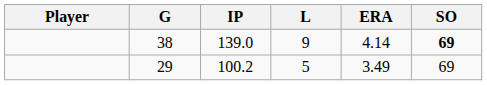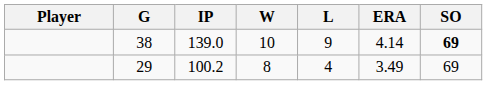+ column: W | 10 | 8
29 | L: 5 -> 4
